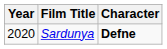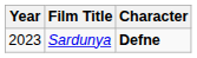Sardunya | Year: 2020 -> 2023
